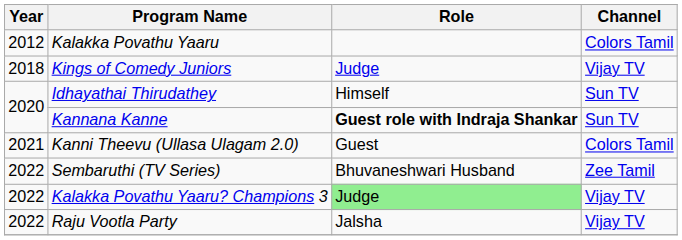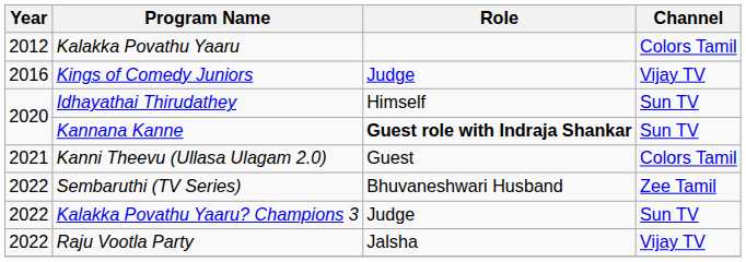Kings of Comedy Juniors | Year: 2018 -> 2016
Kalakka Povathu Yaaru? Champions 3 | Role: lightgreen background -> no background
Kalakka Povathu Yaaru? Champions 3 | Channel: Vijay TV -> Sun TV
